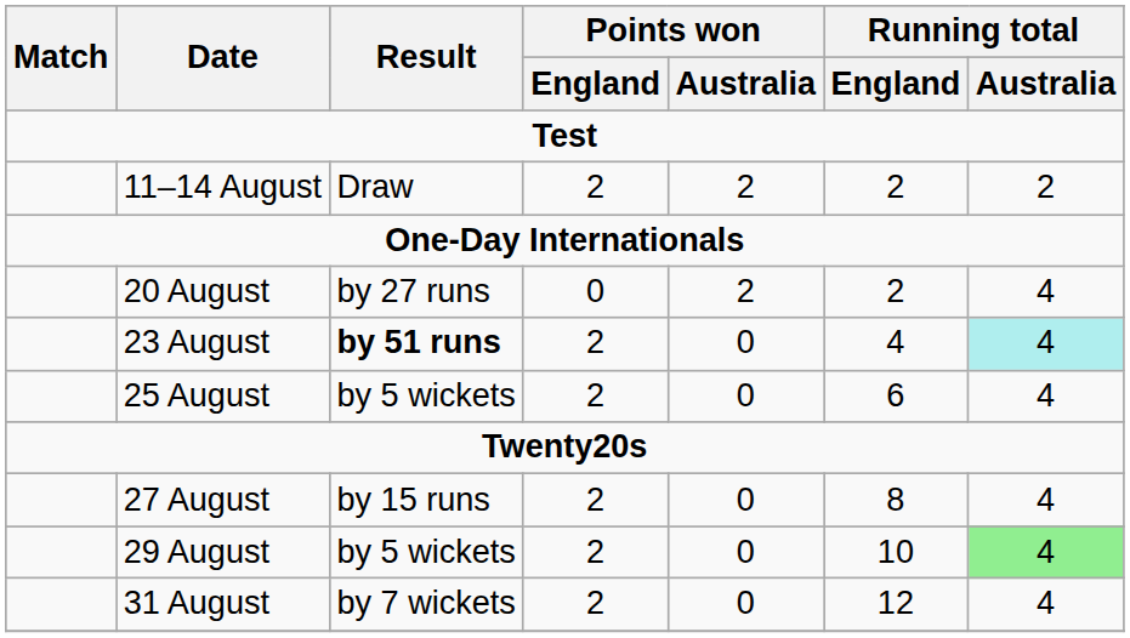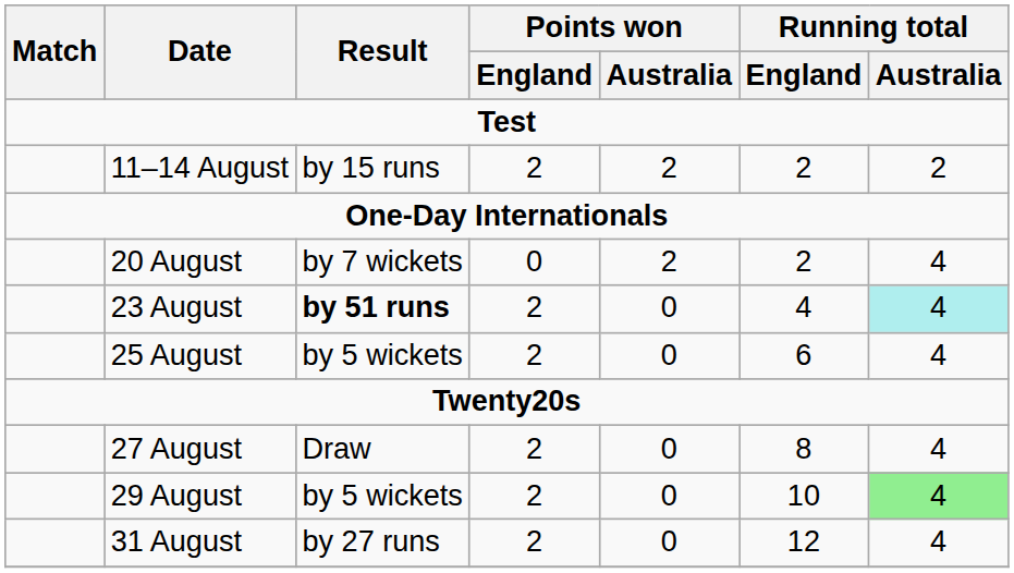11–14 August | Result: Draw -> by 15 runs
20 August | Result: by 27 runs -> by 7 wickets
27 August | Result: by 15 runs -> Draw
31 August | Result: by 7 wickets -> by 27 runs
